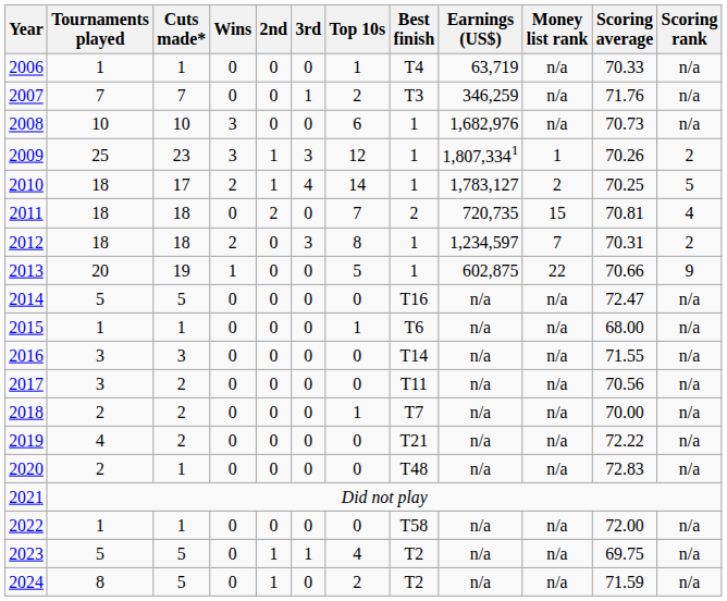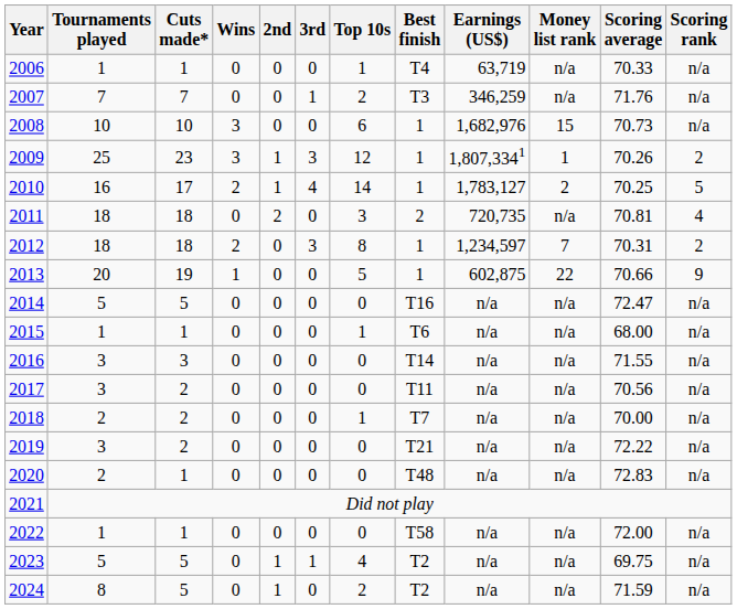2008 | Money list rank: n/a -> 15
2010 | Tournaments played: 18 -> 16
2011 | Top 10s: 7 -> 3
2011 | Money list rank: 15 -> n/a
2019 | Tournaments played: 4 -> 3
